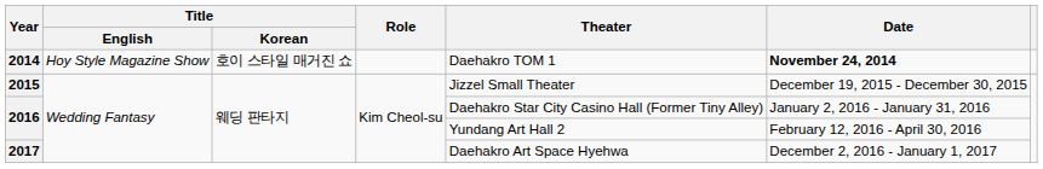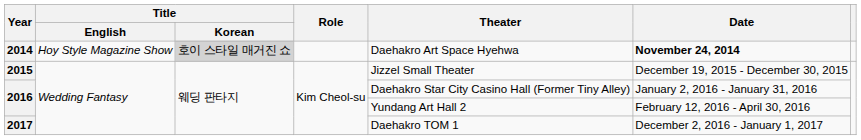2014 | Title / Korean: no background -> lightgrey background
2014 | Theater: Daehakro TOM 1 -> Daehakro Art Space Hyehwa
2017 | Theater: Daehakro Art Space Hyehwa -> Daehakro TOM 1
